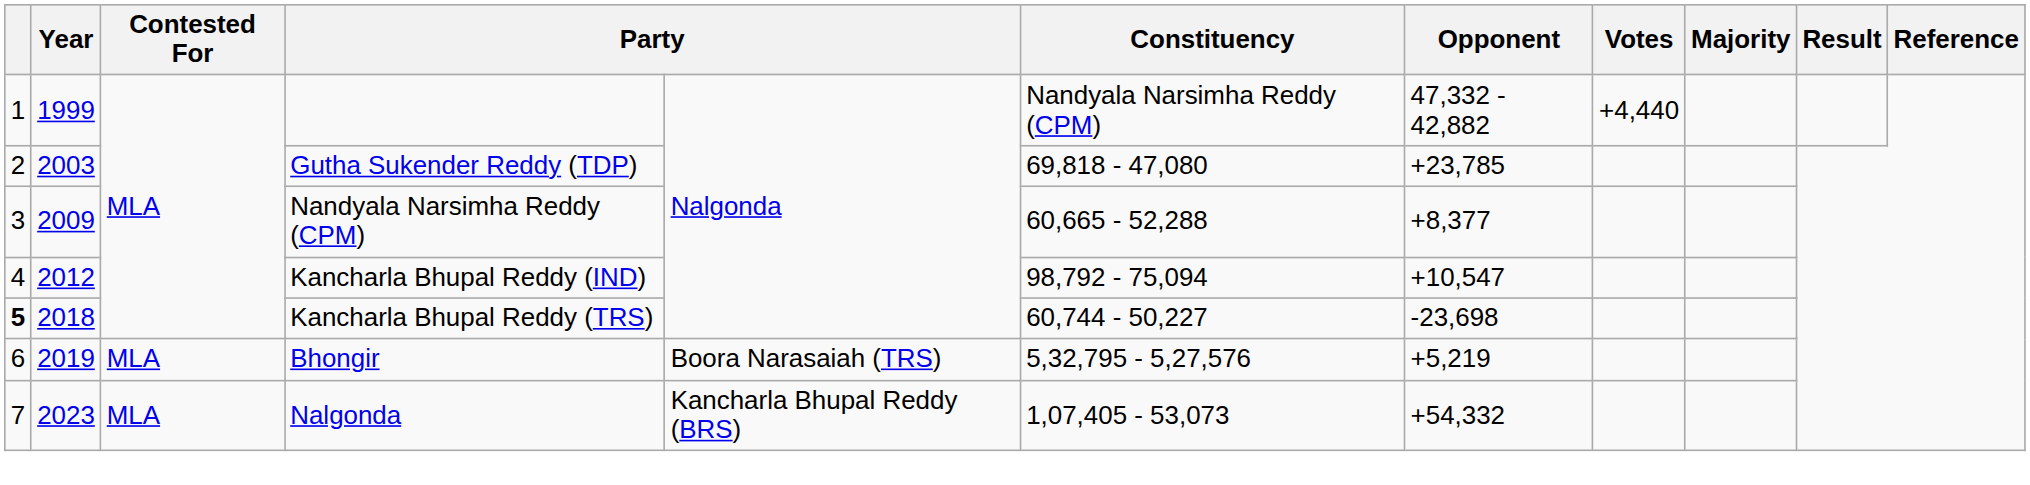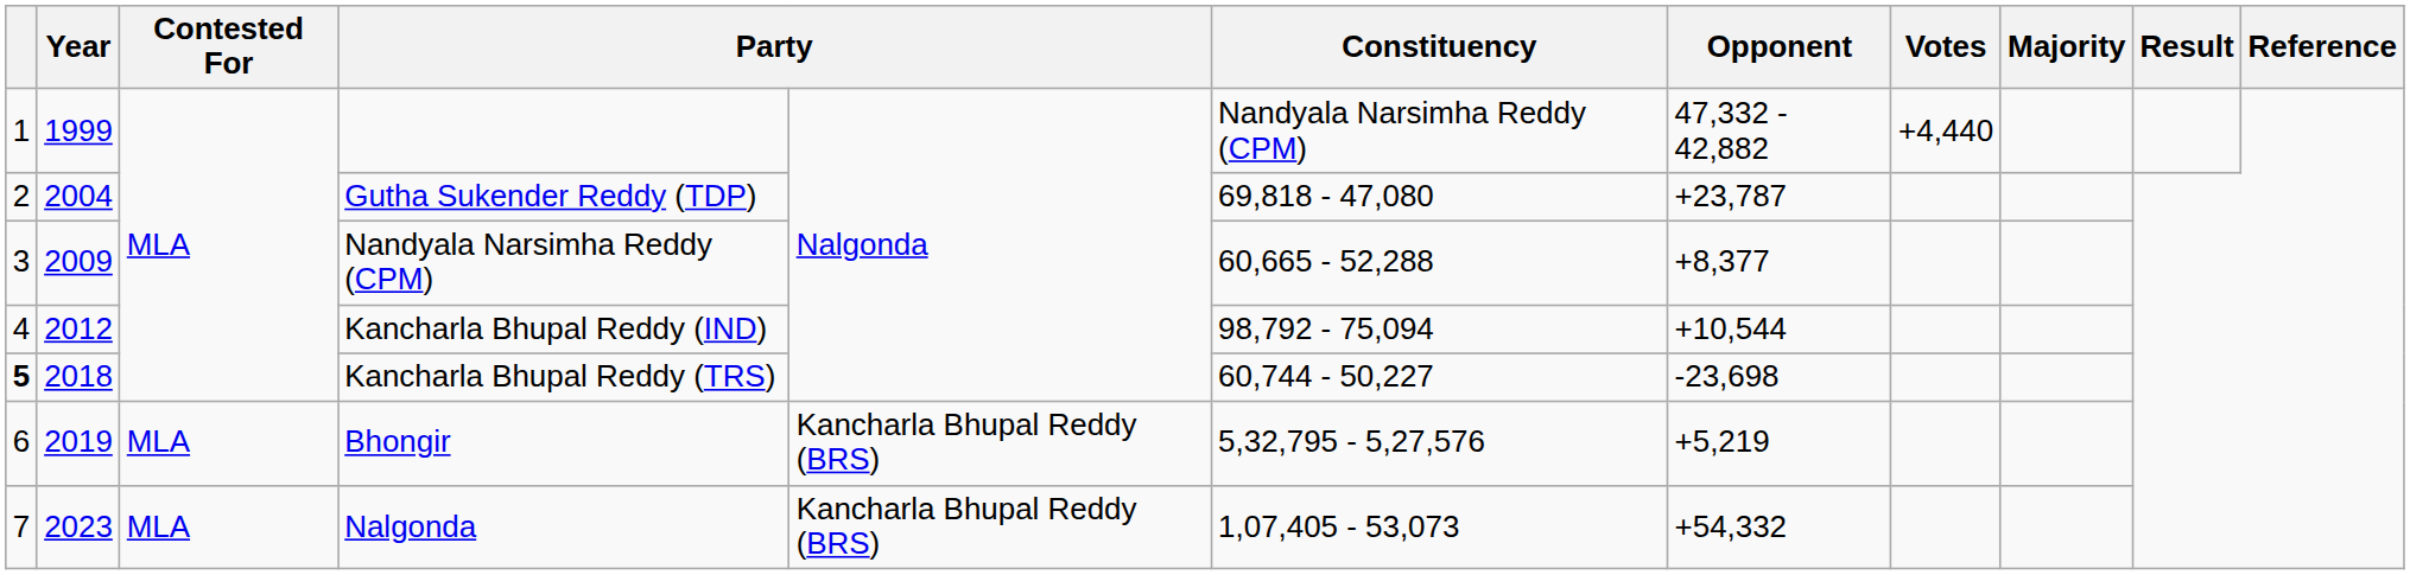Gutha Sukender Reddy (TDP) | Year: 2003 -> 2004
Gutha Sukender Reddy (TDP) | Opponent: +23,785 -> +23,787
Kancharla Bhupal Reddy (IND) | Opponent: +10,547 -> +10,544
Bhongir | column 5: Boora Narasaiah (TRS) -> Kancharla Bhupal Reddy (BRS)
